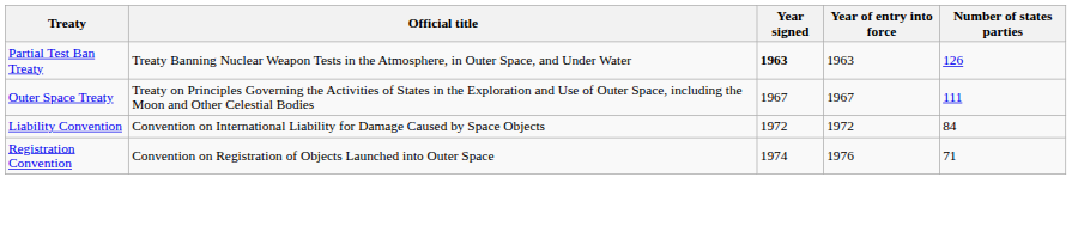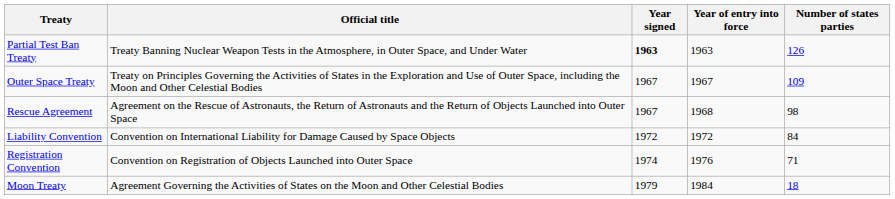Outer Space Treaty | Number of states parties: 111 -> 109
+ row: Rescue Agreement | Agreement on the Rescue of Astronauts, the Return of Astronauts and the Return of Objects Launched into Outer Space | 1967 | 1968 | 98
+ row: Moon Treaty | Agreement Governing the Activities of States on the Moon and Other Celestial Bodies | 1979 | 1984 | 18
